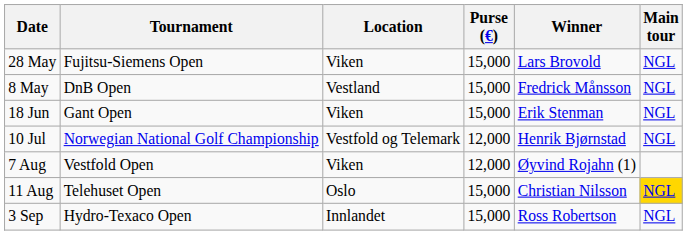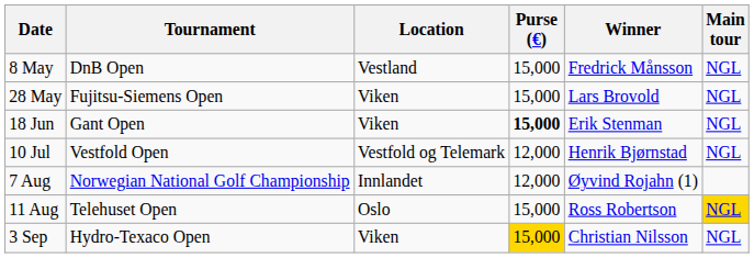rows swapped: 8 May <-> 28 May
18 Jun | Purse (€): normal -> bold
10 Jul | Tournament: Norwegian National Golf Championship -> Vestfold Open
7 Aug | Tournament: Vestfold Open -> Norwegian National Golf Championship
7 Aug | Location: Viken -> Innlandet
11 Aug | Winner: Christian Nilsson -> Ross Robertson
3 Sep | Location: Innlandet -> Viken
3 Sep | Purse (€): no background -> gold background
3 Sep | Winner: Ross Robertson -> Christian Nilsson
